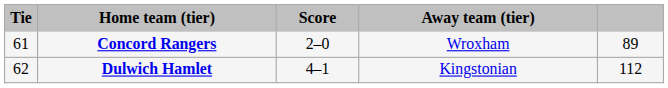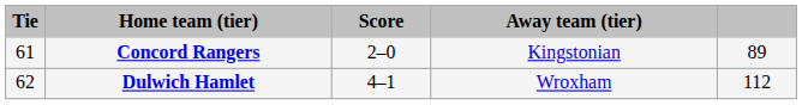Concord Rangers | Away team (tier): Wroxham -> Kingstonian
Dulwich Hamlet | Away team (tier): Kingstonian -> Wroxham
